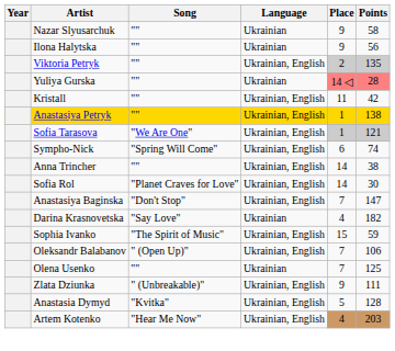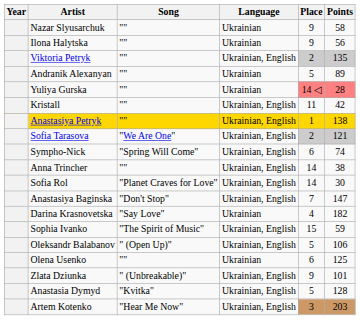+ row: Andranik Alexanyan | "" | Ukrainian | 5 | 89
Sofia Tarasova | Place: 1 -> 2
Oleksandr Balabanov | Place: 7 -> 5
Olena Usenko | Place: 7 -> 6
Zlata Dziunka | Points: 111 -> 101
Artem Kotenko | Place: 4 -> 3
